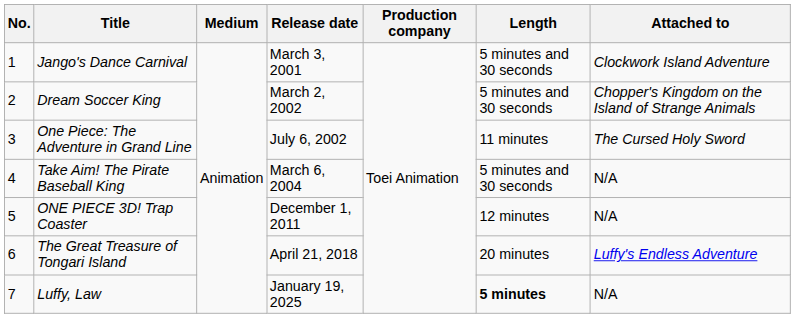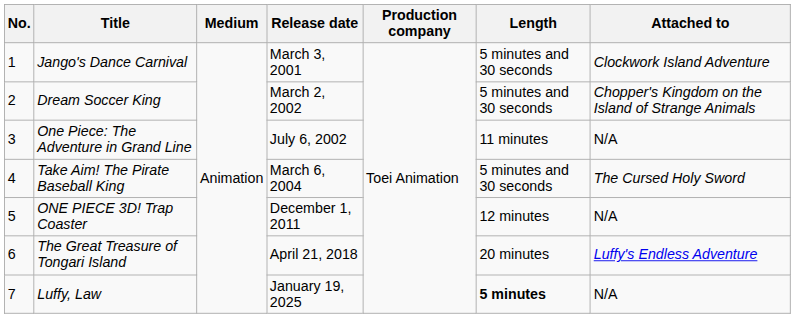One Piece: The Adventure in Grand Line | Attached to: The Cursed Holy Sword -> N/A
Take Aim! The Pirate Baseball King | Attached to: N/A -> The Cursed Holy Sword
